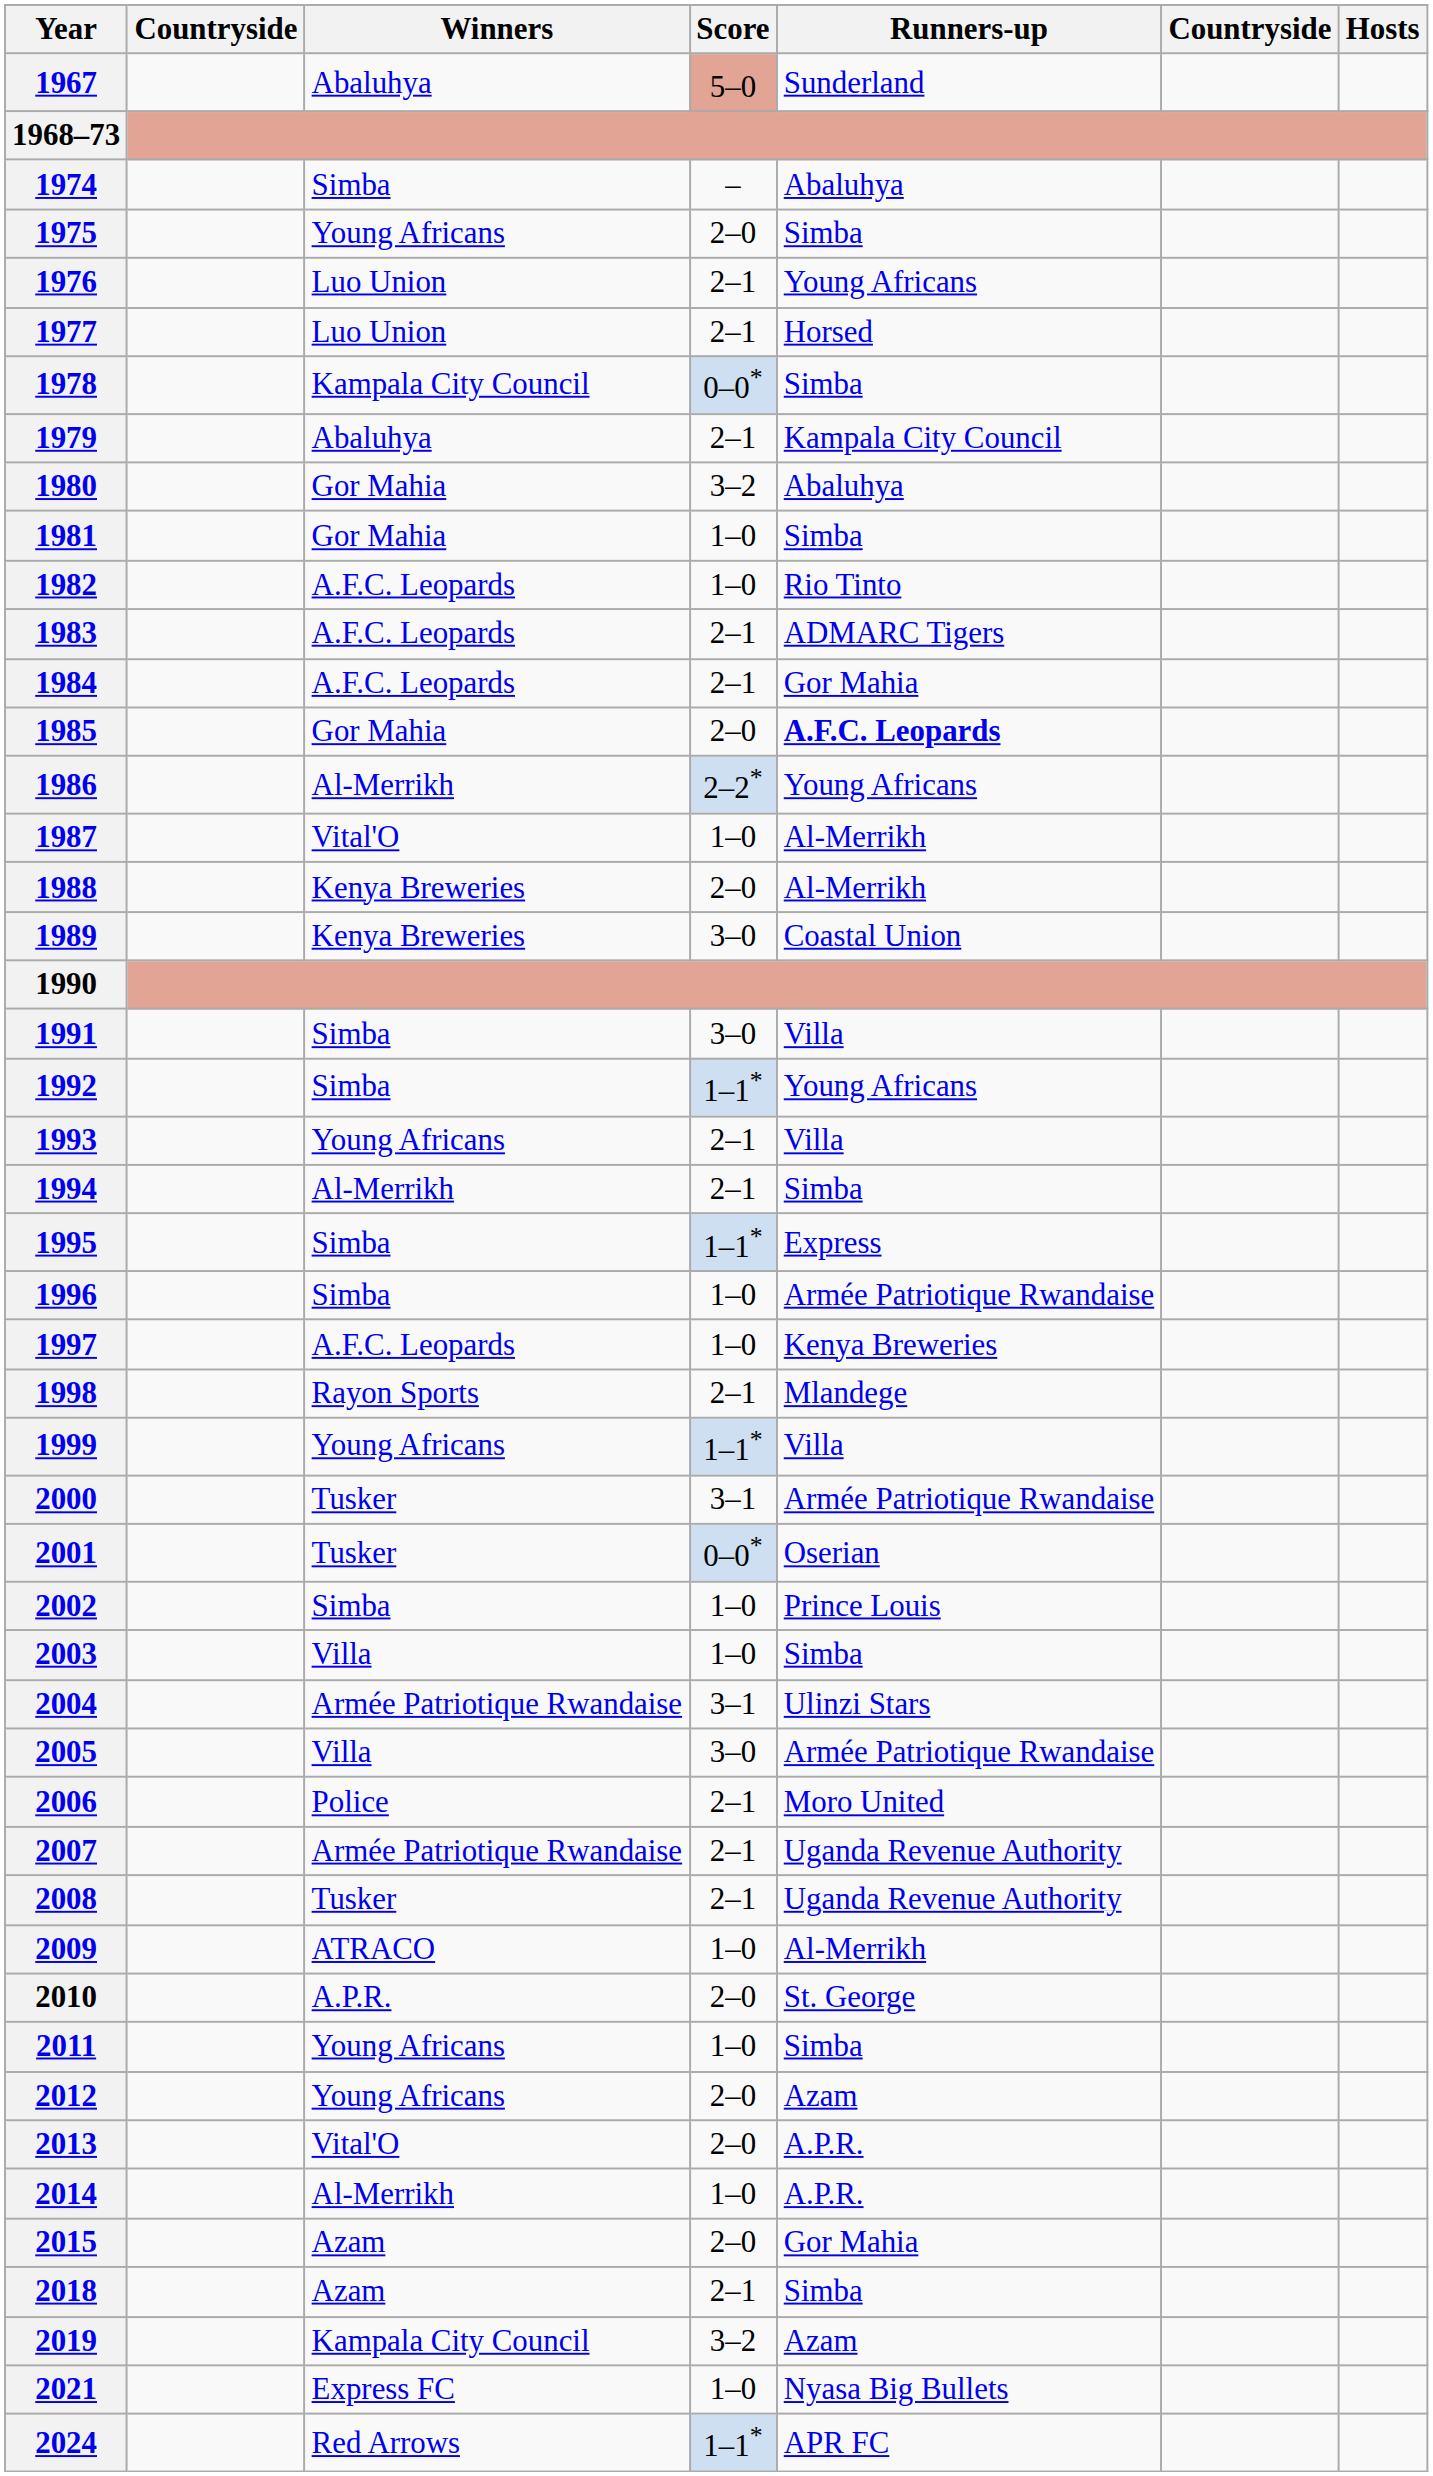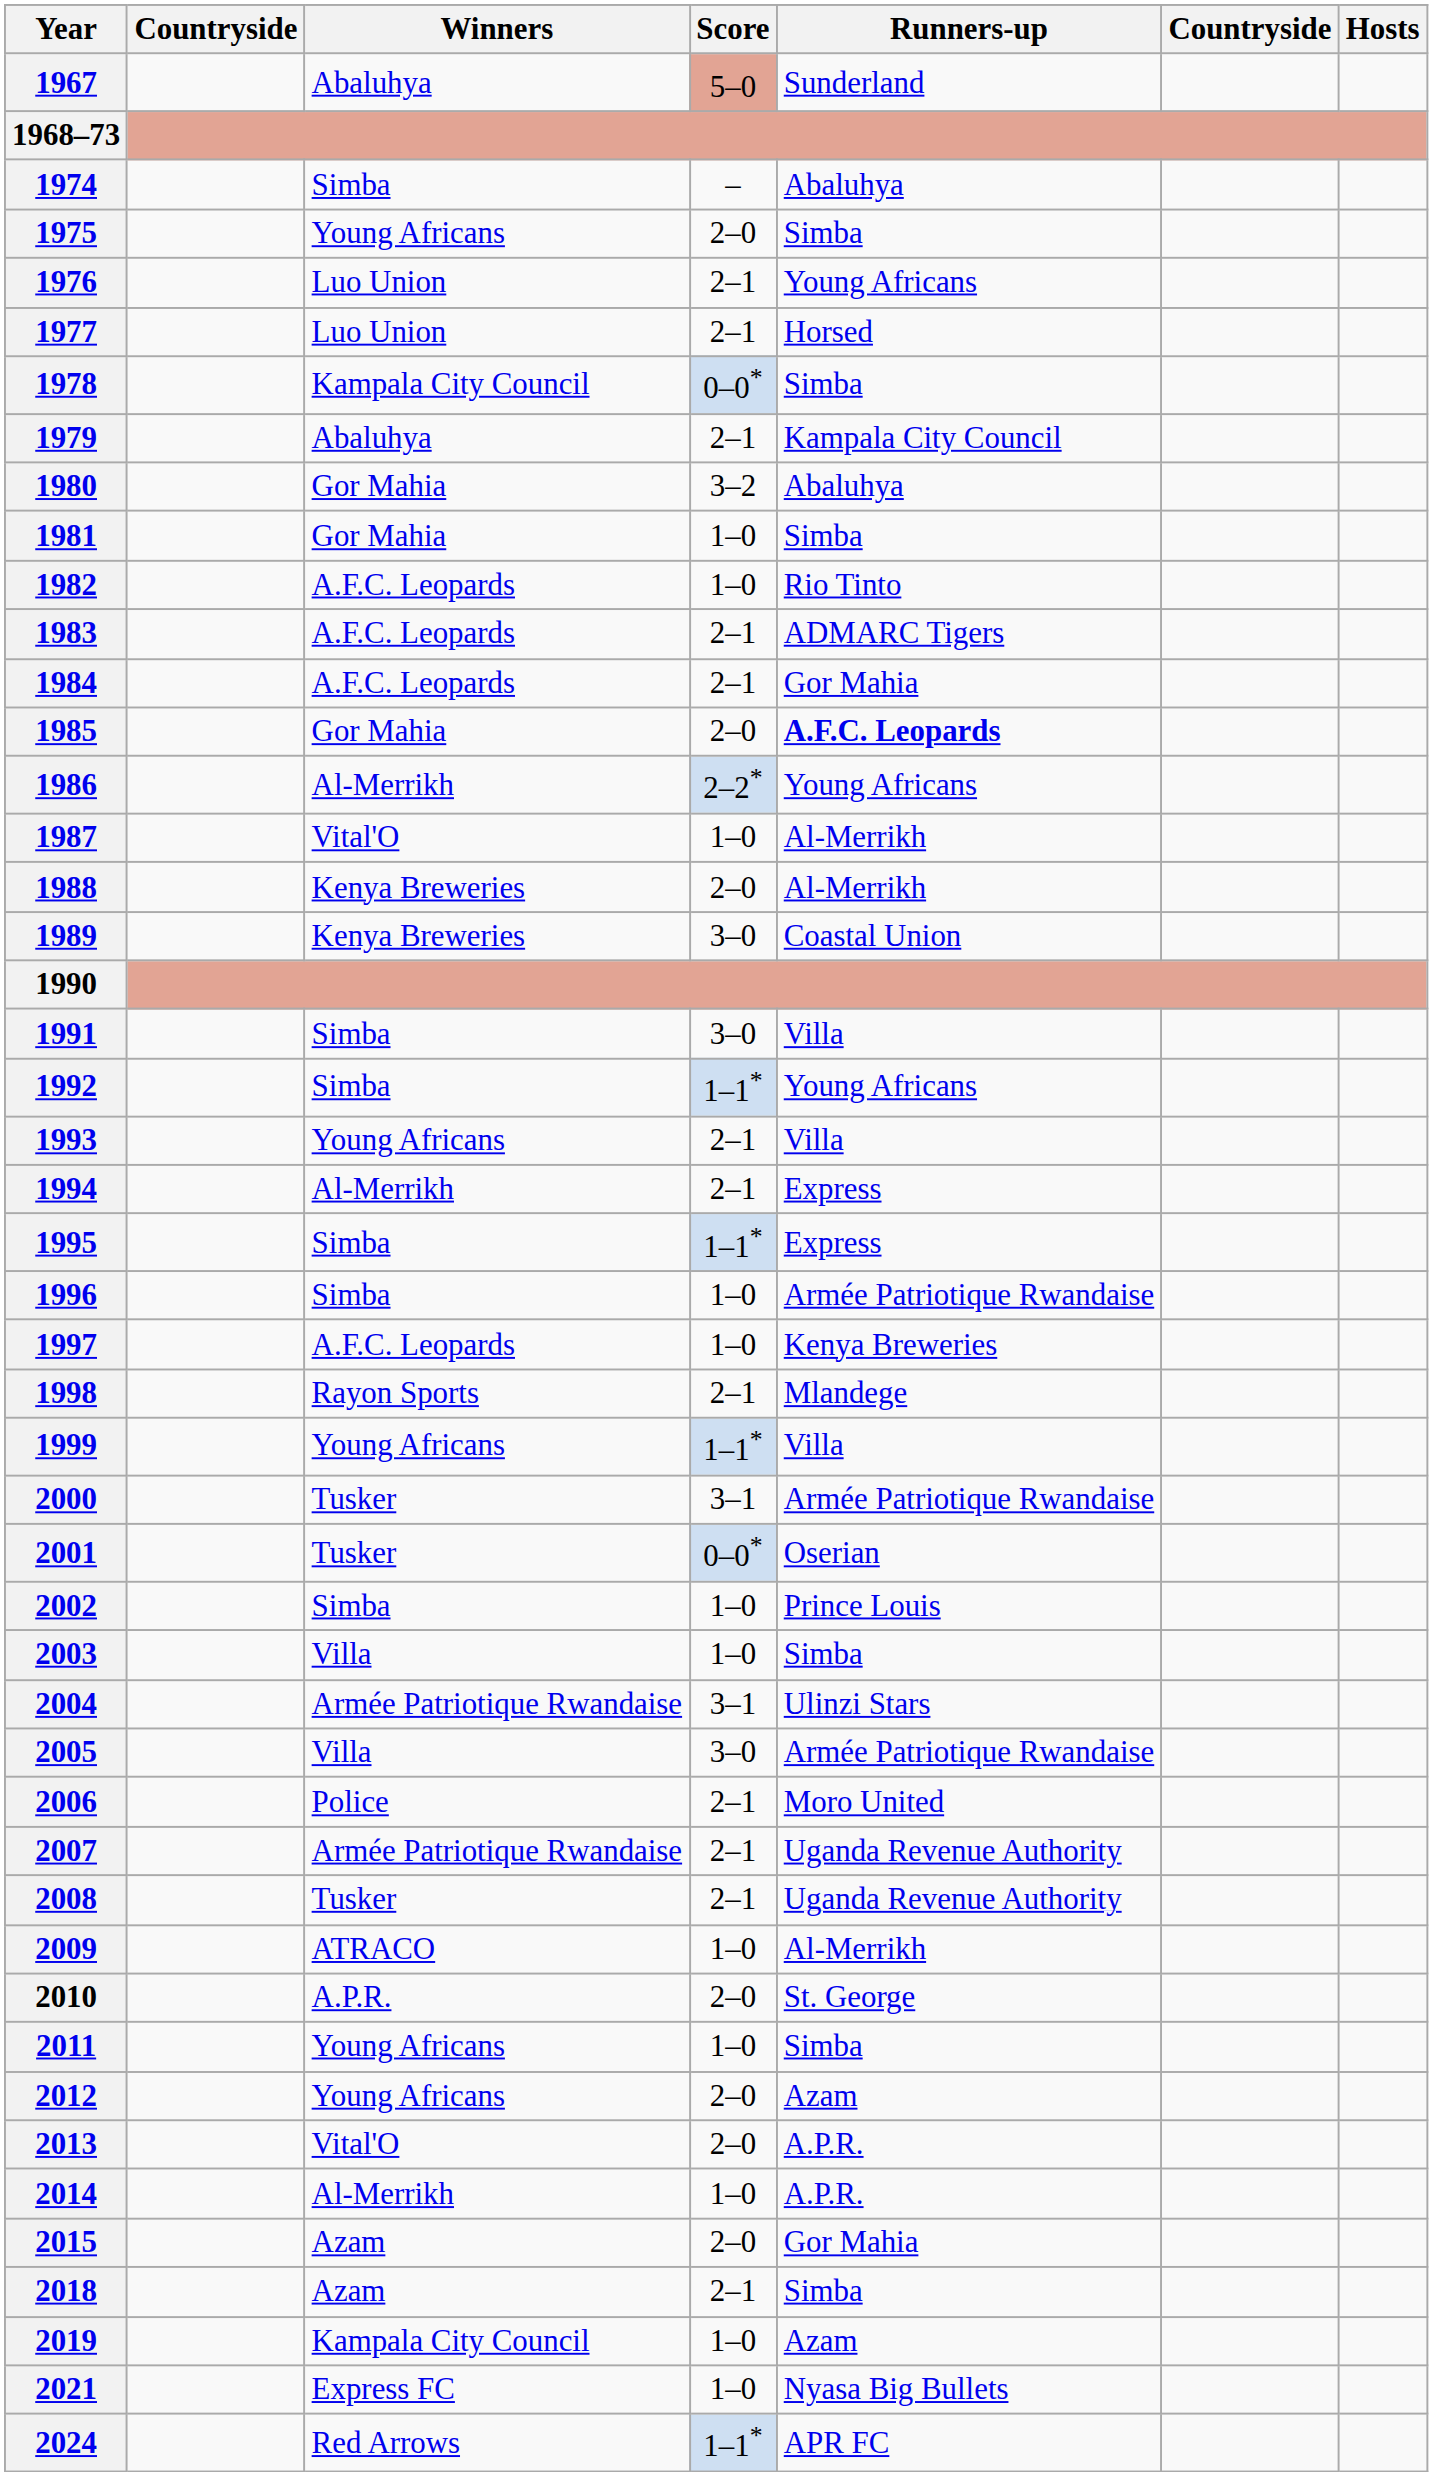1994 | Runners-up: Simba -> Express
2019 | Score: 3–2 -> 1–0
